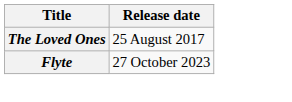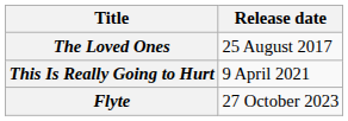+ row: This Is Really Going to Hurt | 9 April 2021
